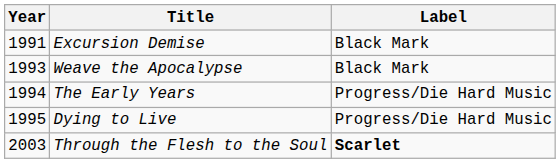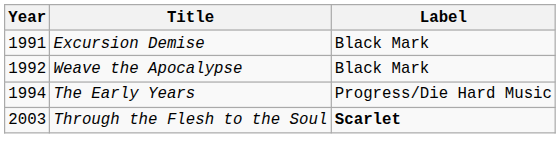Weave the Apocalypse | Year: 1993 -> 1992
- row: 1995 | Dying to Live | Progress/Die Hard Music
